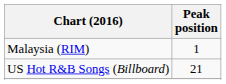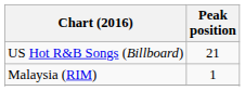rows swapped: Malaysia (RIM) <-> US Hot R&B Songs (Billboard)
